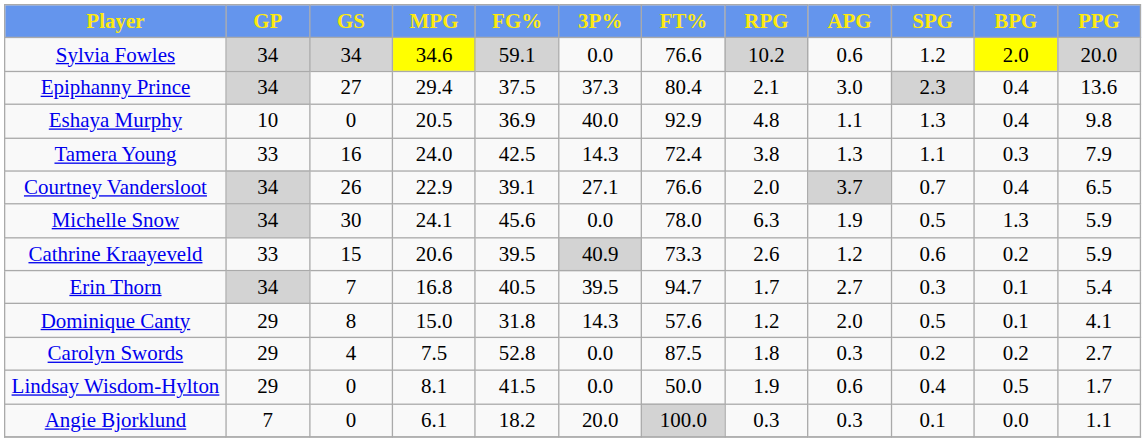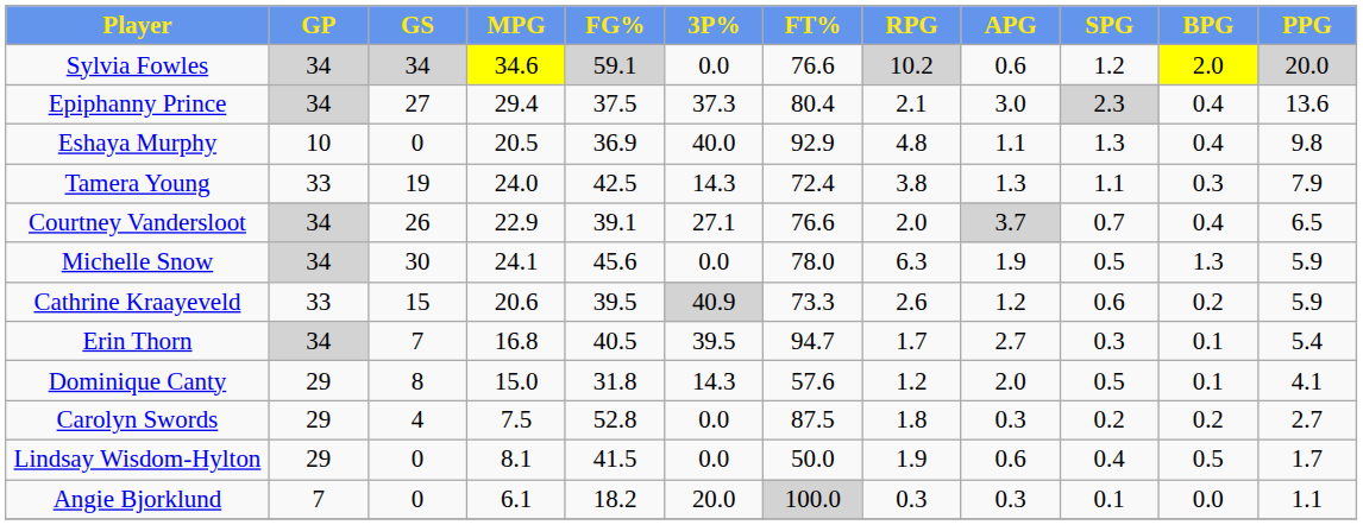Tamera Young | GS: 16 -> 19
